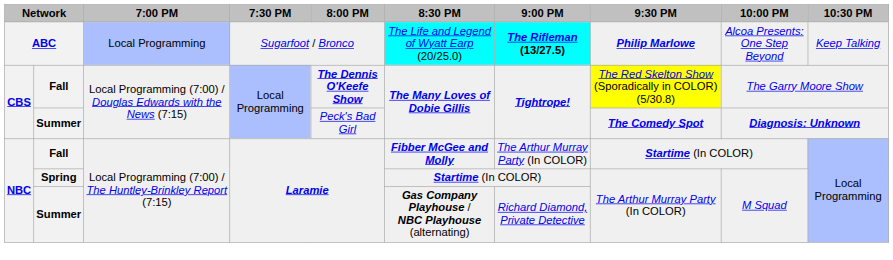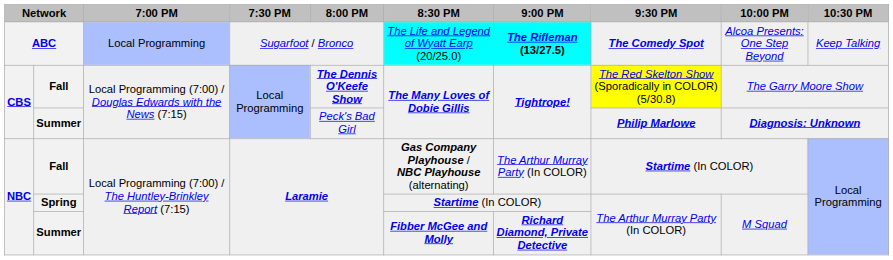ABC | 9:30 PM: Philip Marlowe -> The Comedy Spot
CBS / Summer | 9:30 PM: The Comedy Spot -> Philip Marlowe
NBC / Fall | 8:30 PM: Fibber McGee and Molly -> Gas Company Playhouse / NBC Playhouse (alternating)
NBC / Summer | 8:30 PM: Gas Company Playhouse / NBC Playhouse (alternating) -> Fibber McGee and Molly
NBC / Summer | 9:00 PM: normal -> bold
